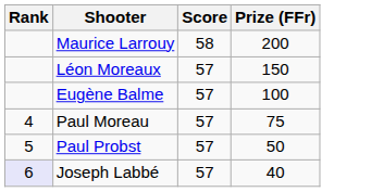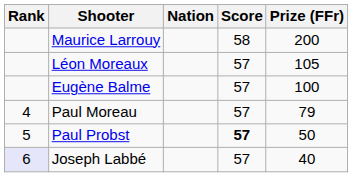+ column: Nation
Léon Moreaux | Prize (FFr): 150 -> 105
Paul Moreau | Prize (FFr): 75 -> 79
Paul Probst | Score: normal -> bold
